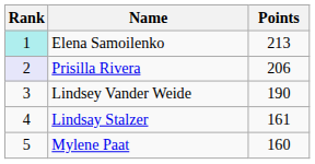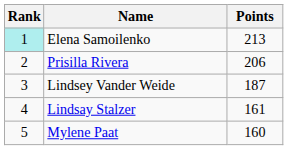Prisilla Rivera | Rank: lavender background -> no background
Lindsey Vander Weide | Points: 190 -> 187
